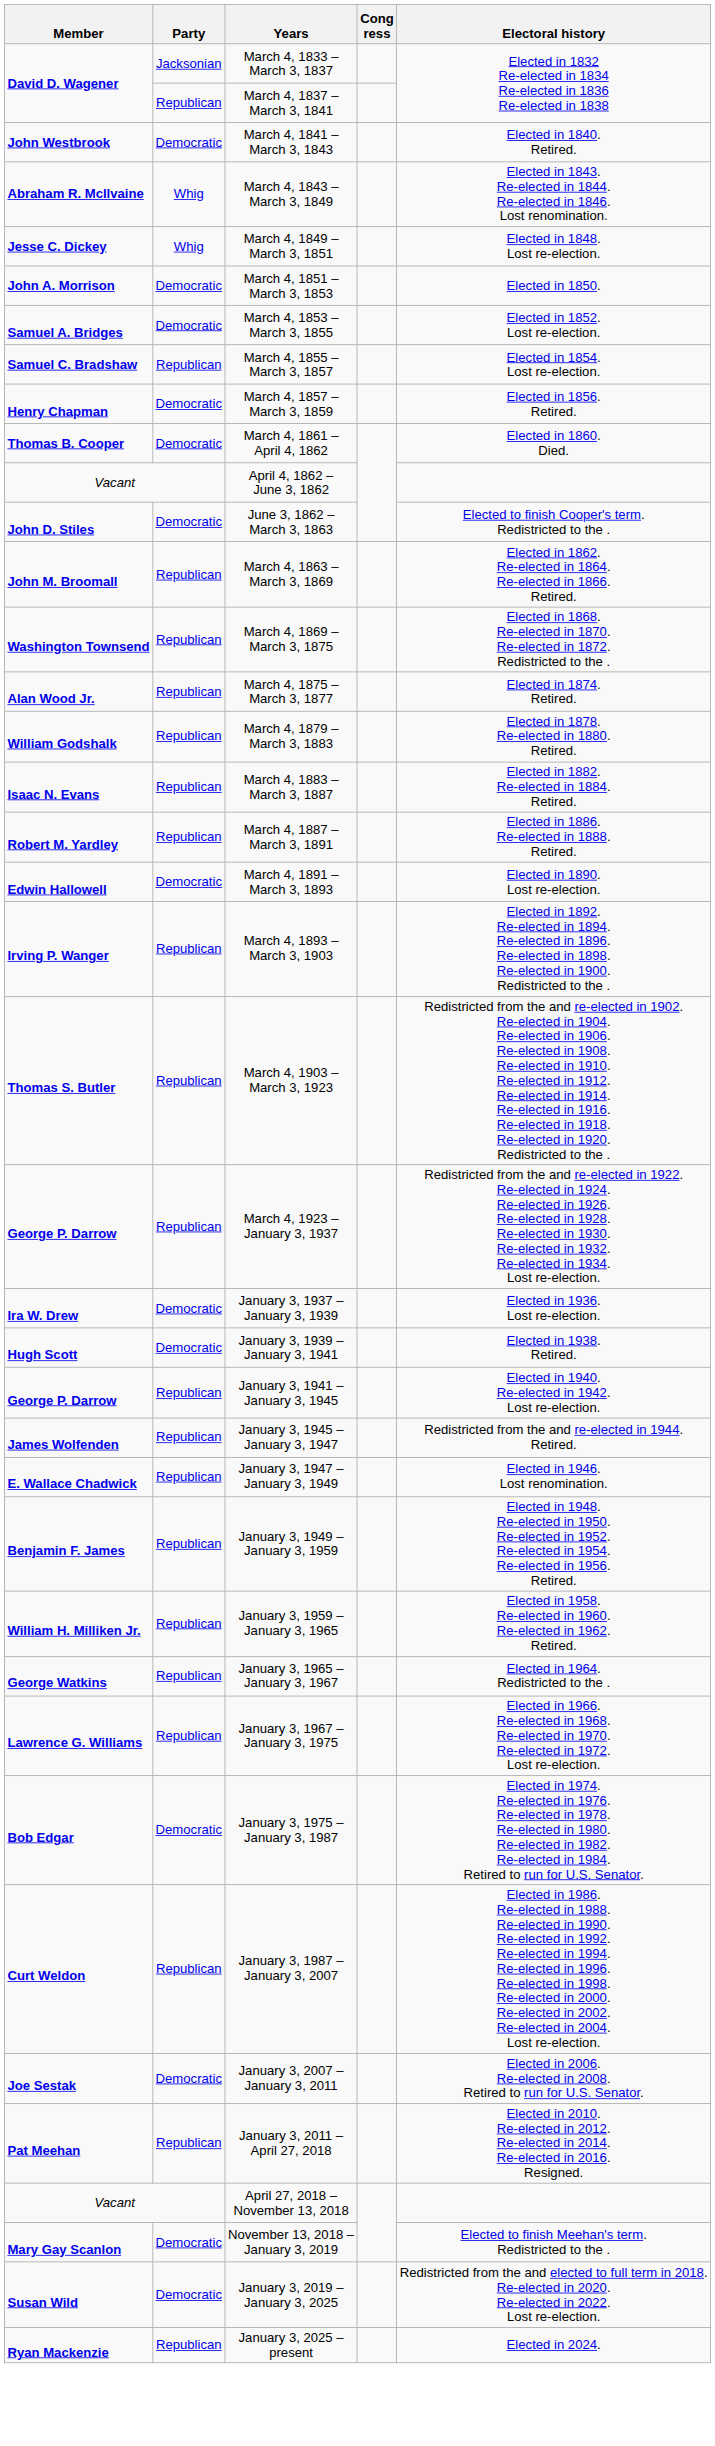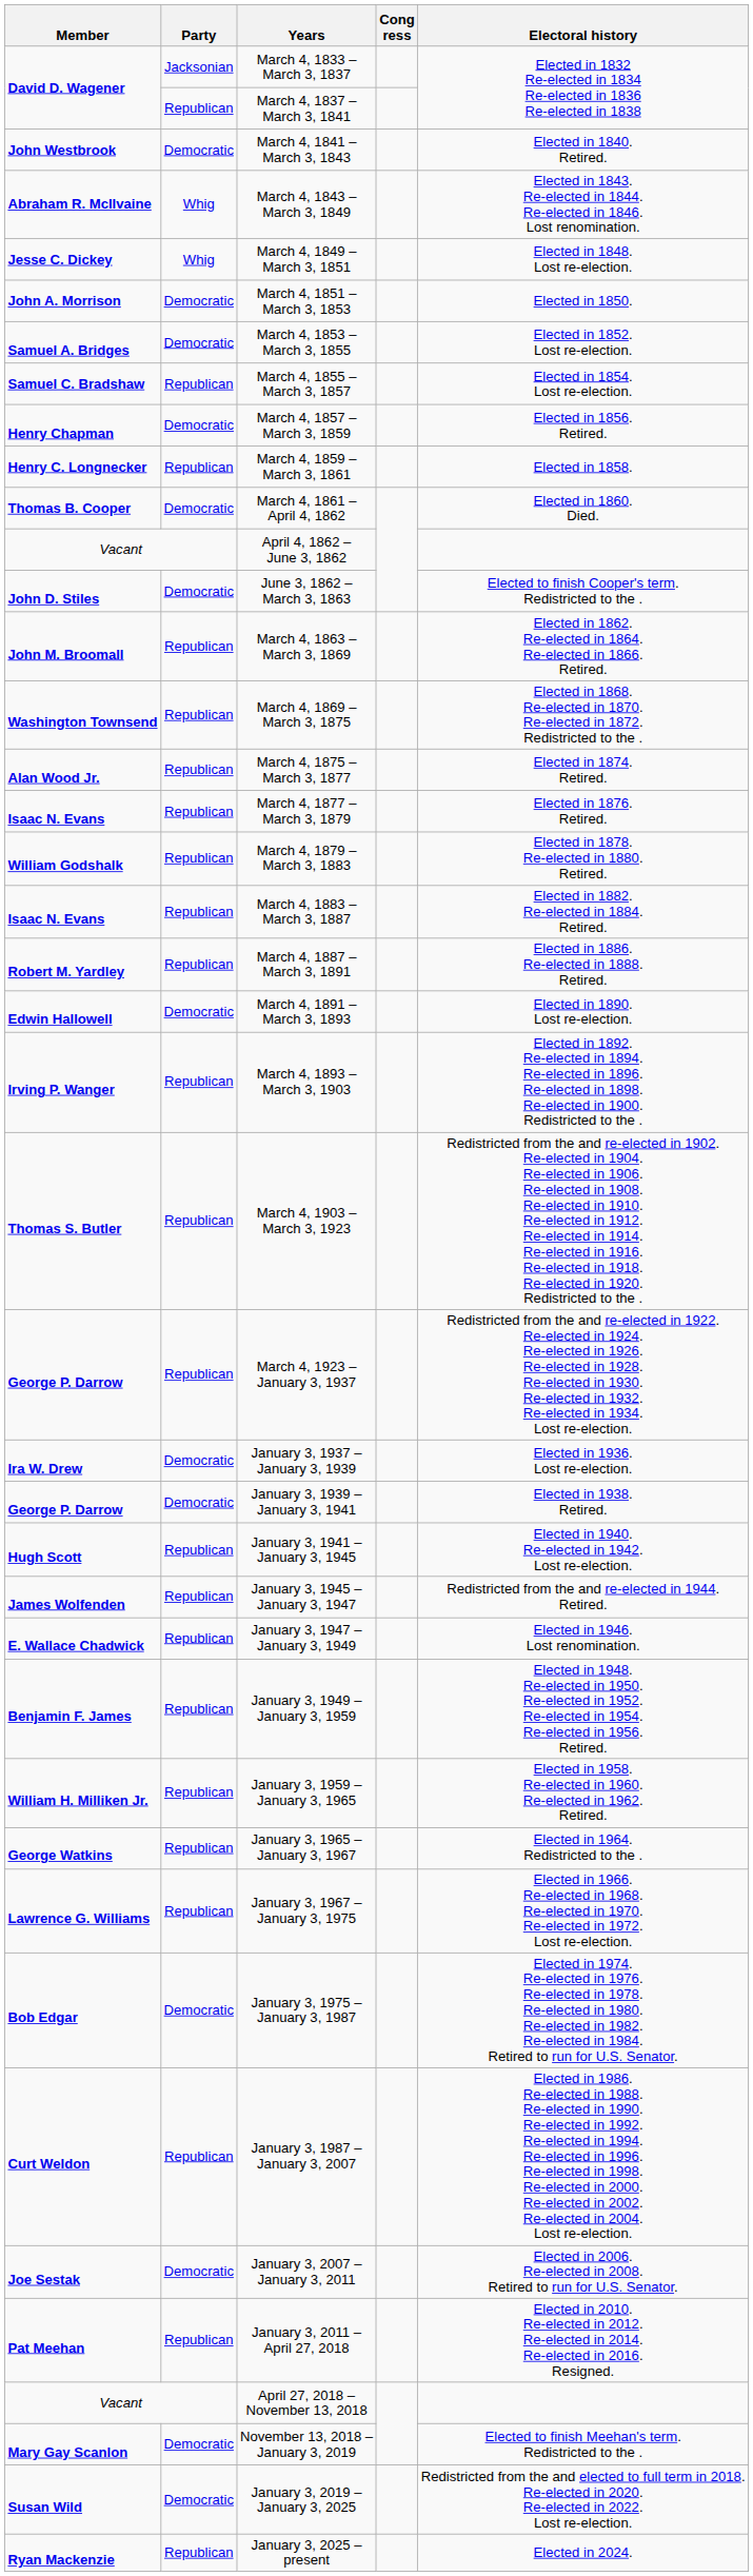+ row: Henry C. Longnecker | Republican | March 4, 1859 – March 3, 1861 | Elected in 1858.
+ row: Isaac N. Evans | Republican | March 4, 1877 – March 3, 1879 | Elected in 1876. Retired.
January 3, 1939 – January 3, 1941 | Member: Hugh Scott -> George P. Darrow
January 3, 1941 – January 3, 1945 | Member: George P. Darrow -> Hugh Scott
